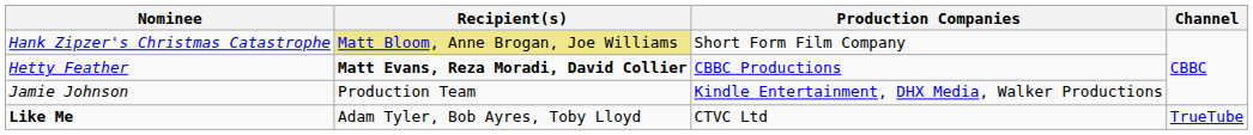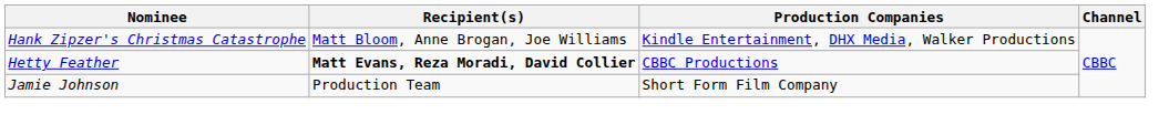Hank Zipzer's Christmas Catastrophe | Recipient(s): khaki background -> no background
Hank Zipzer's Christmas Catastrophe | Production Companies: Short Form Film Company -> Kindle Entertainment, DHX Media, Walker Productions
Jamie Johnson | Production Companies: Kindle Entertainment, DHX Media, Walker Productions -> Short Form Film Company
- row: Like Me | Adam Tyler, Bob Ayres, Toby Lloyd | CTVC Ltd | TrueTube
